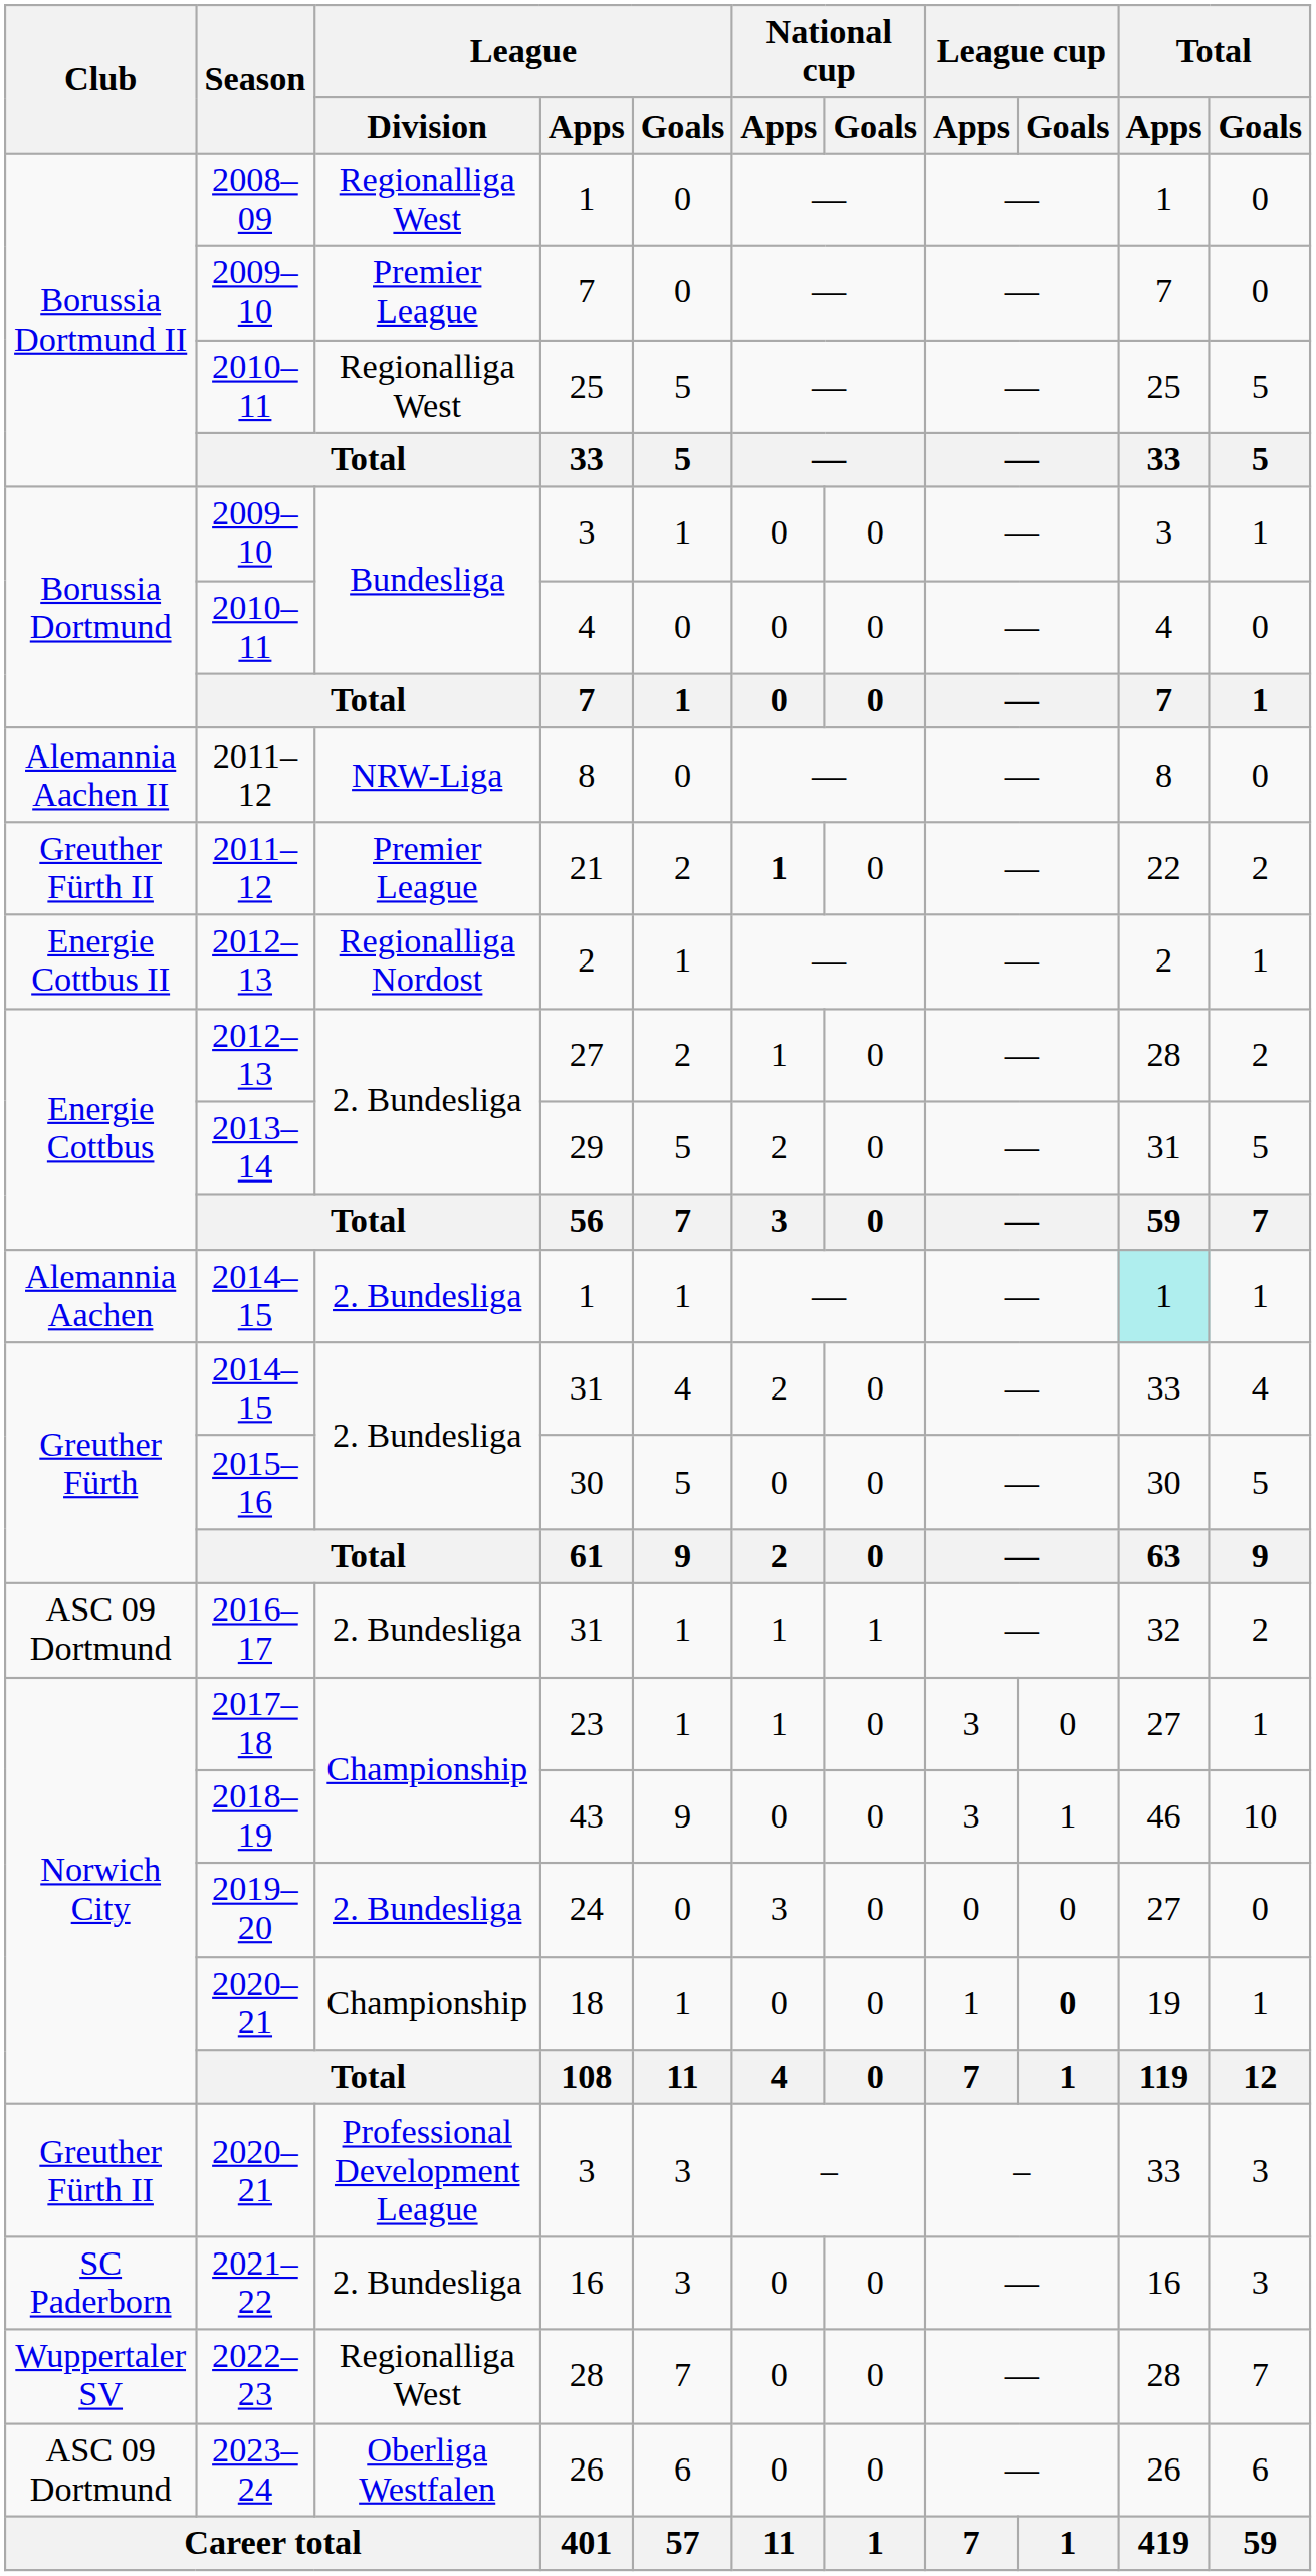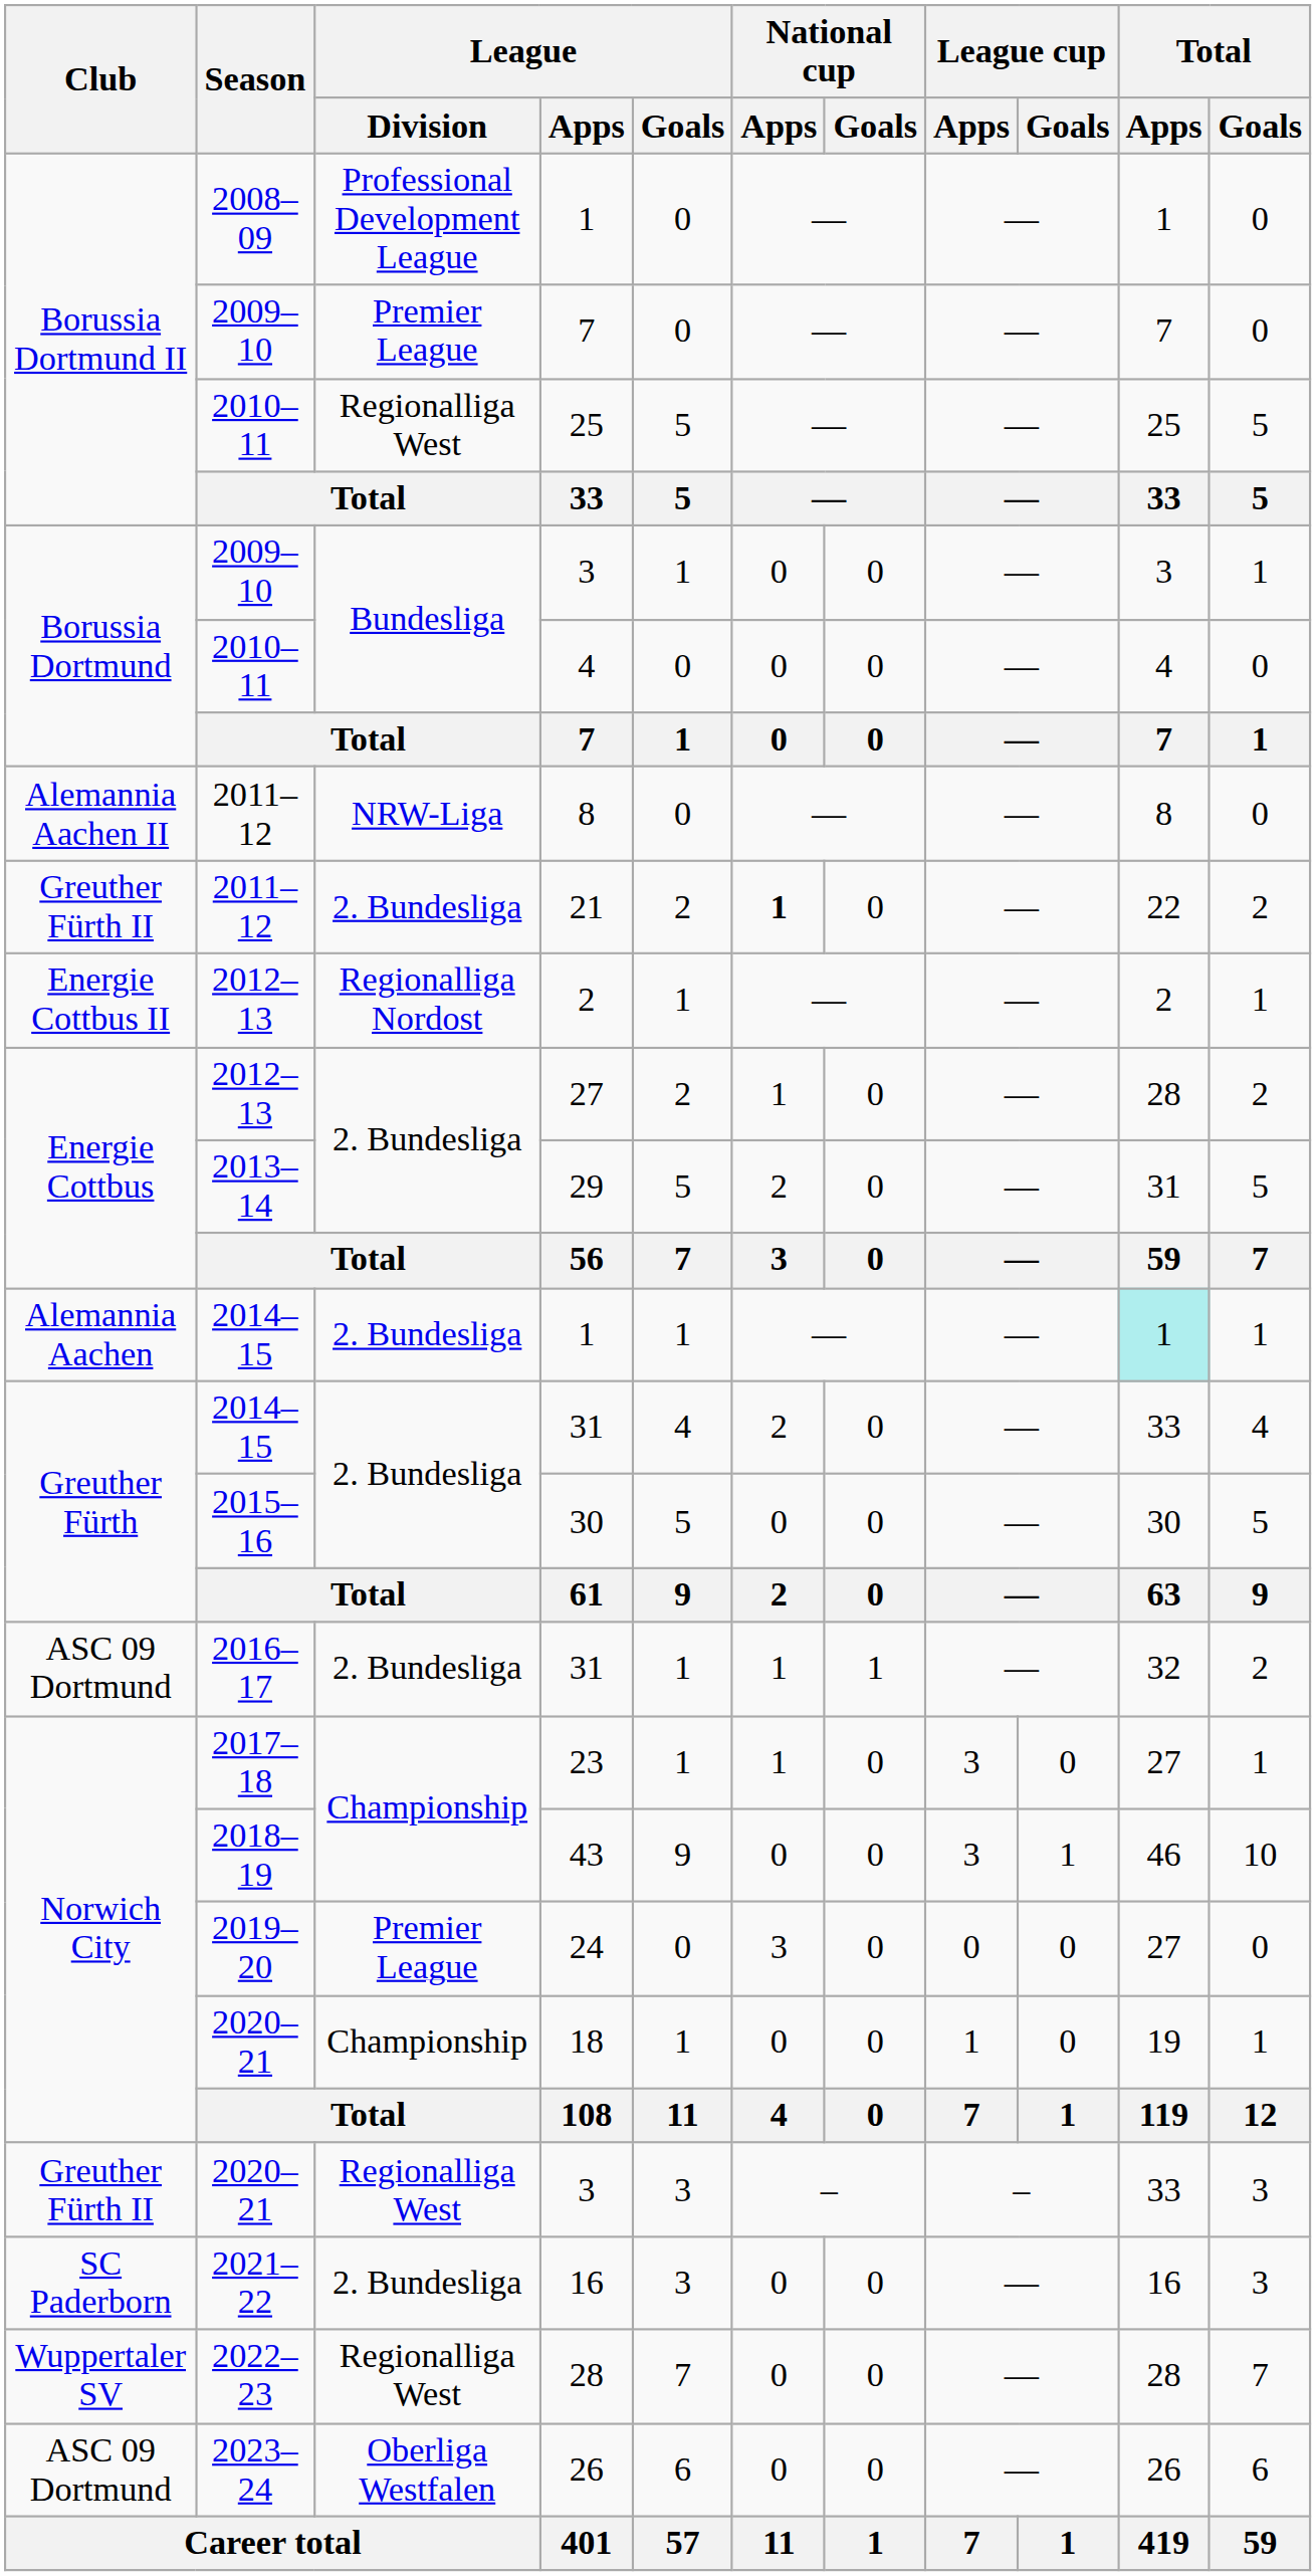2008–09 / 1 | League / Division: Regionalliga West -> Professional Development League
21 | League / Division: Premier League -> 2. Bundesliga
24 | League / Division: 2. Bundesliga -> Premier League
18 | League cup / Goals: bold -> normal
2020–21 / 3 | League / Division: Professional Development League -> Regionalliga West
